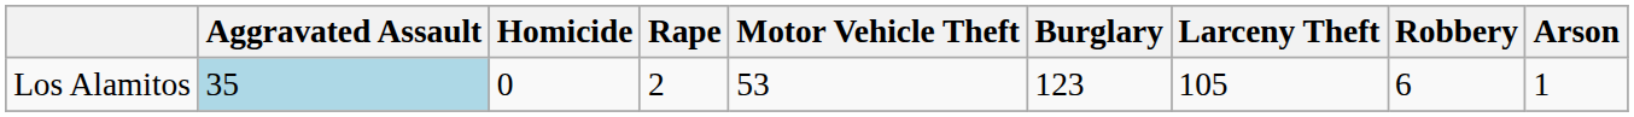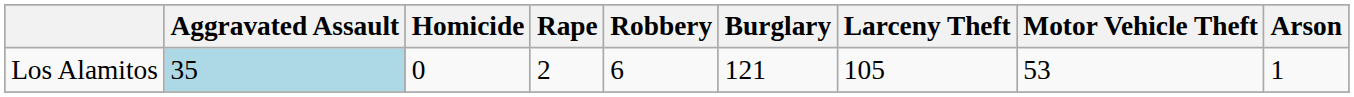columns swapped: Robbery <-> Motor Vehicle Theft
Los Alamitos | Burglary: 123 -> 121
